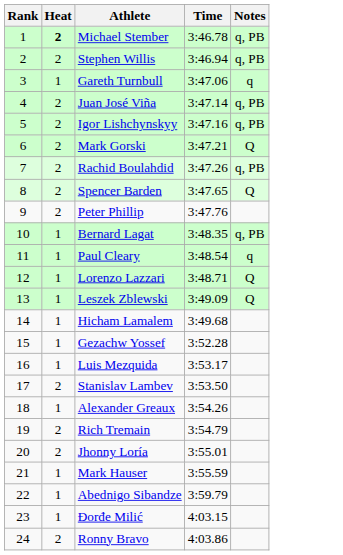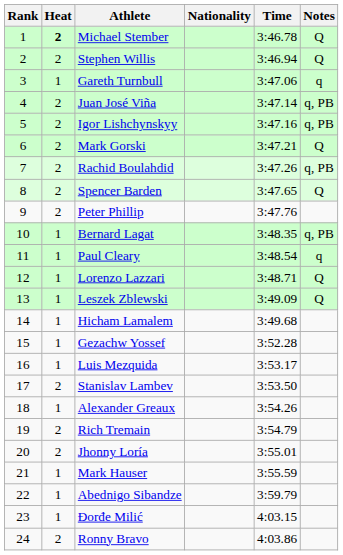+ column: Nationality
Michael Stember | Notes: q, PB -> Q
Stephen Willis | Notes: q, PB -> Q
